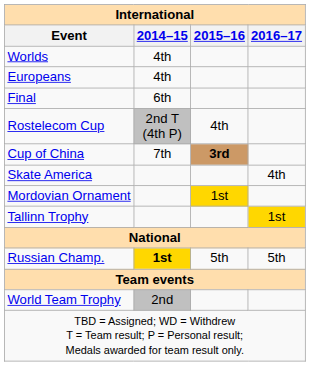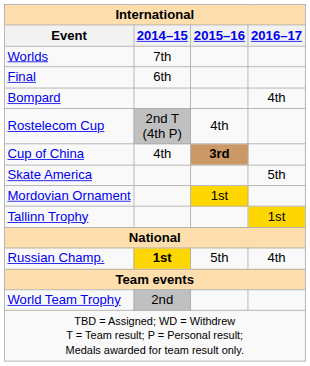Worlds | 2014–15: 4th -> 7th
- row: Europeans | 4th
+ row: Bompard | 4th
Cup of China | 2014–15: 7th -> 4th
Skate America | 2016–17: 4th -> 5th
Russian Champ. | 2016–17: 5th -> 4th
